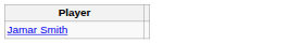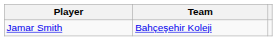+ column: Team | Bahçeşehir Koleji
